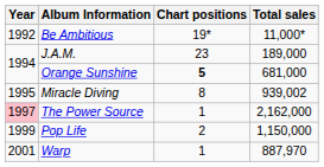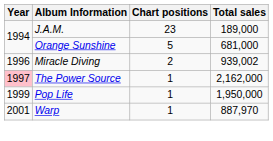- row: 1992 | Be Ambitious | 19* | 11,000*
Orange Sunshine | Chart positions: bold -> normal
Miracle Diving | Year: 1995 -> 1996
Miracle Diving | Chart positions: 8 -> 2
Pop Life | Chart positions: 2 -> 1
Pop Life | Total sales: 1,150,000 -> 1,950,000
